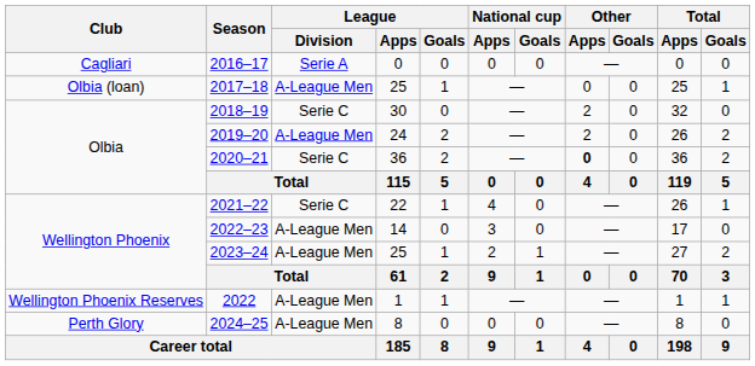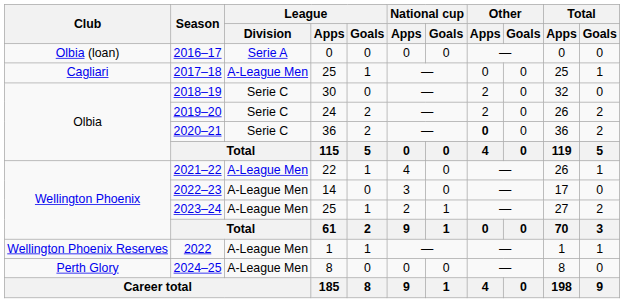2016–17 | Club: Cagliari -> Olbia (loan)
2017–18 | Club: Olbia (loan) -> Cagliari
2019–20 | League / Division: A-League Men -> Serie C
2021–22 | League / Division: Serie C -> A-League Men
